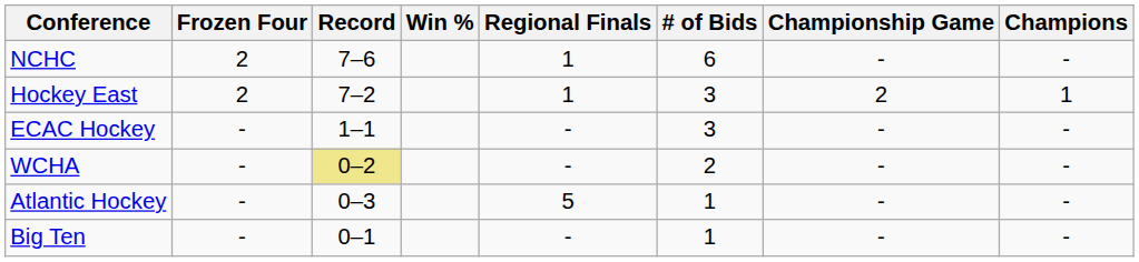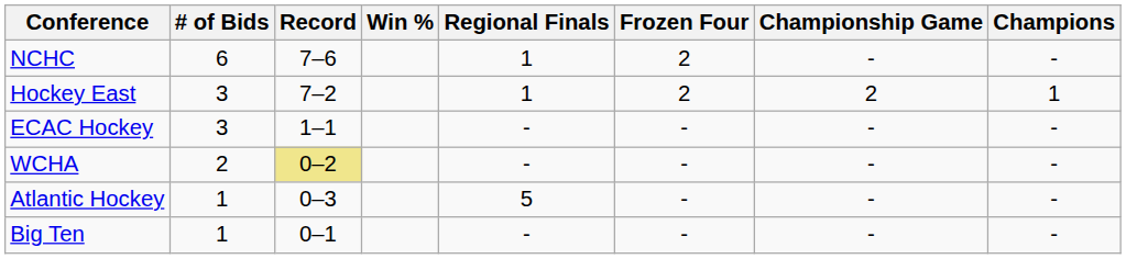columns swapped: # of Bids <-> Frozen Four
